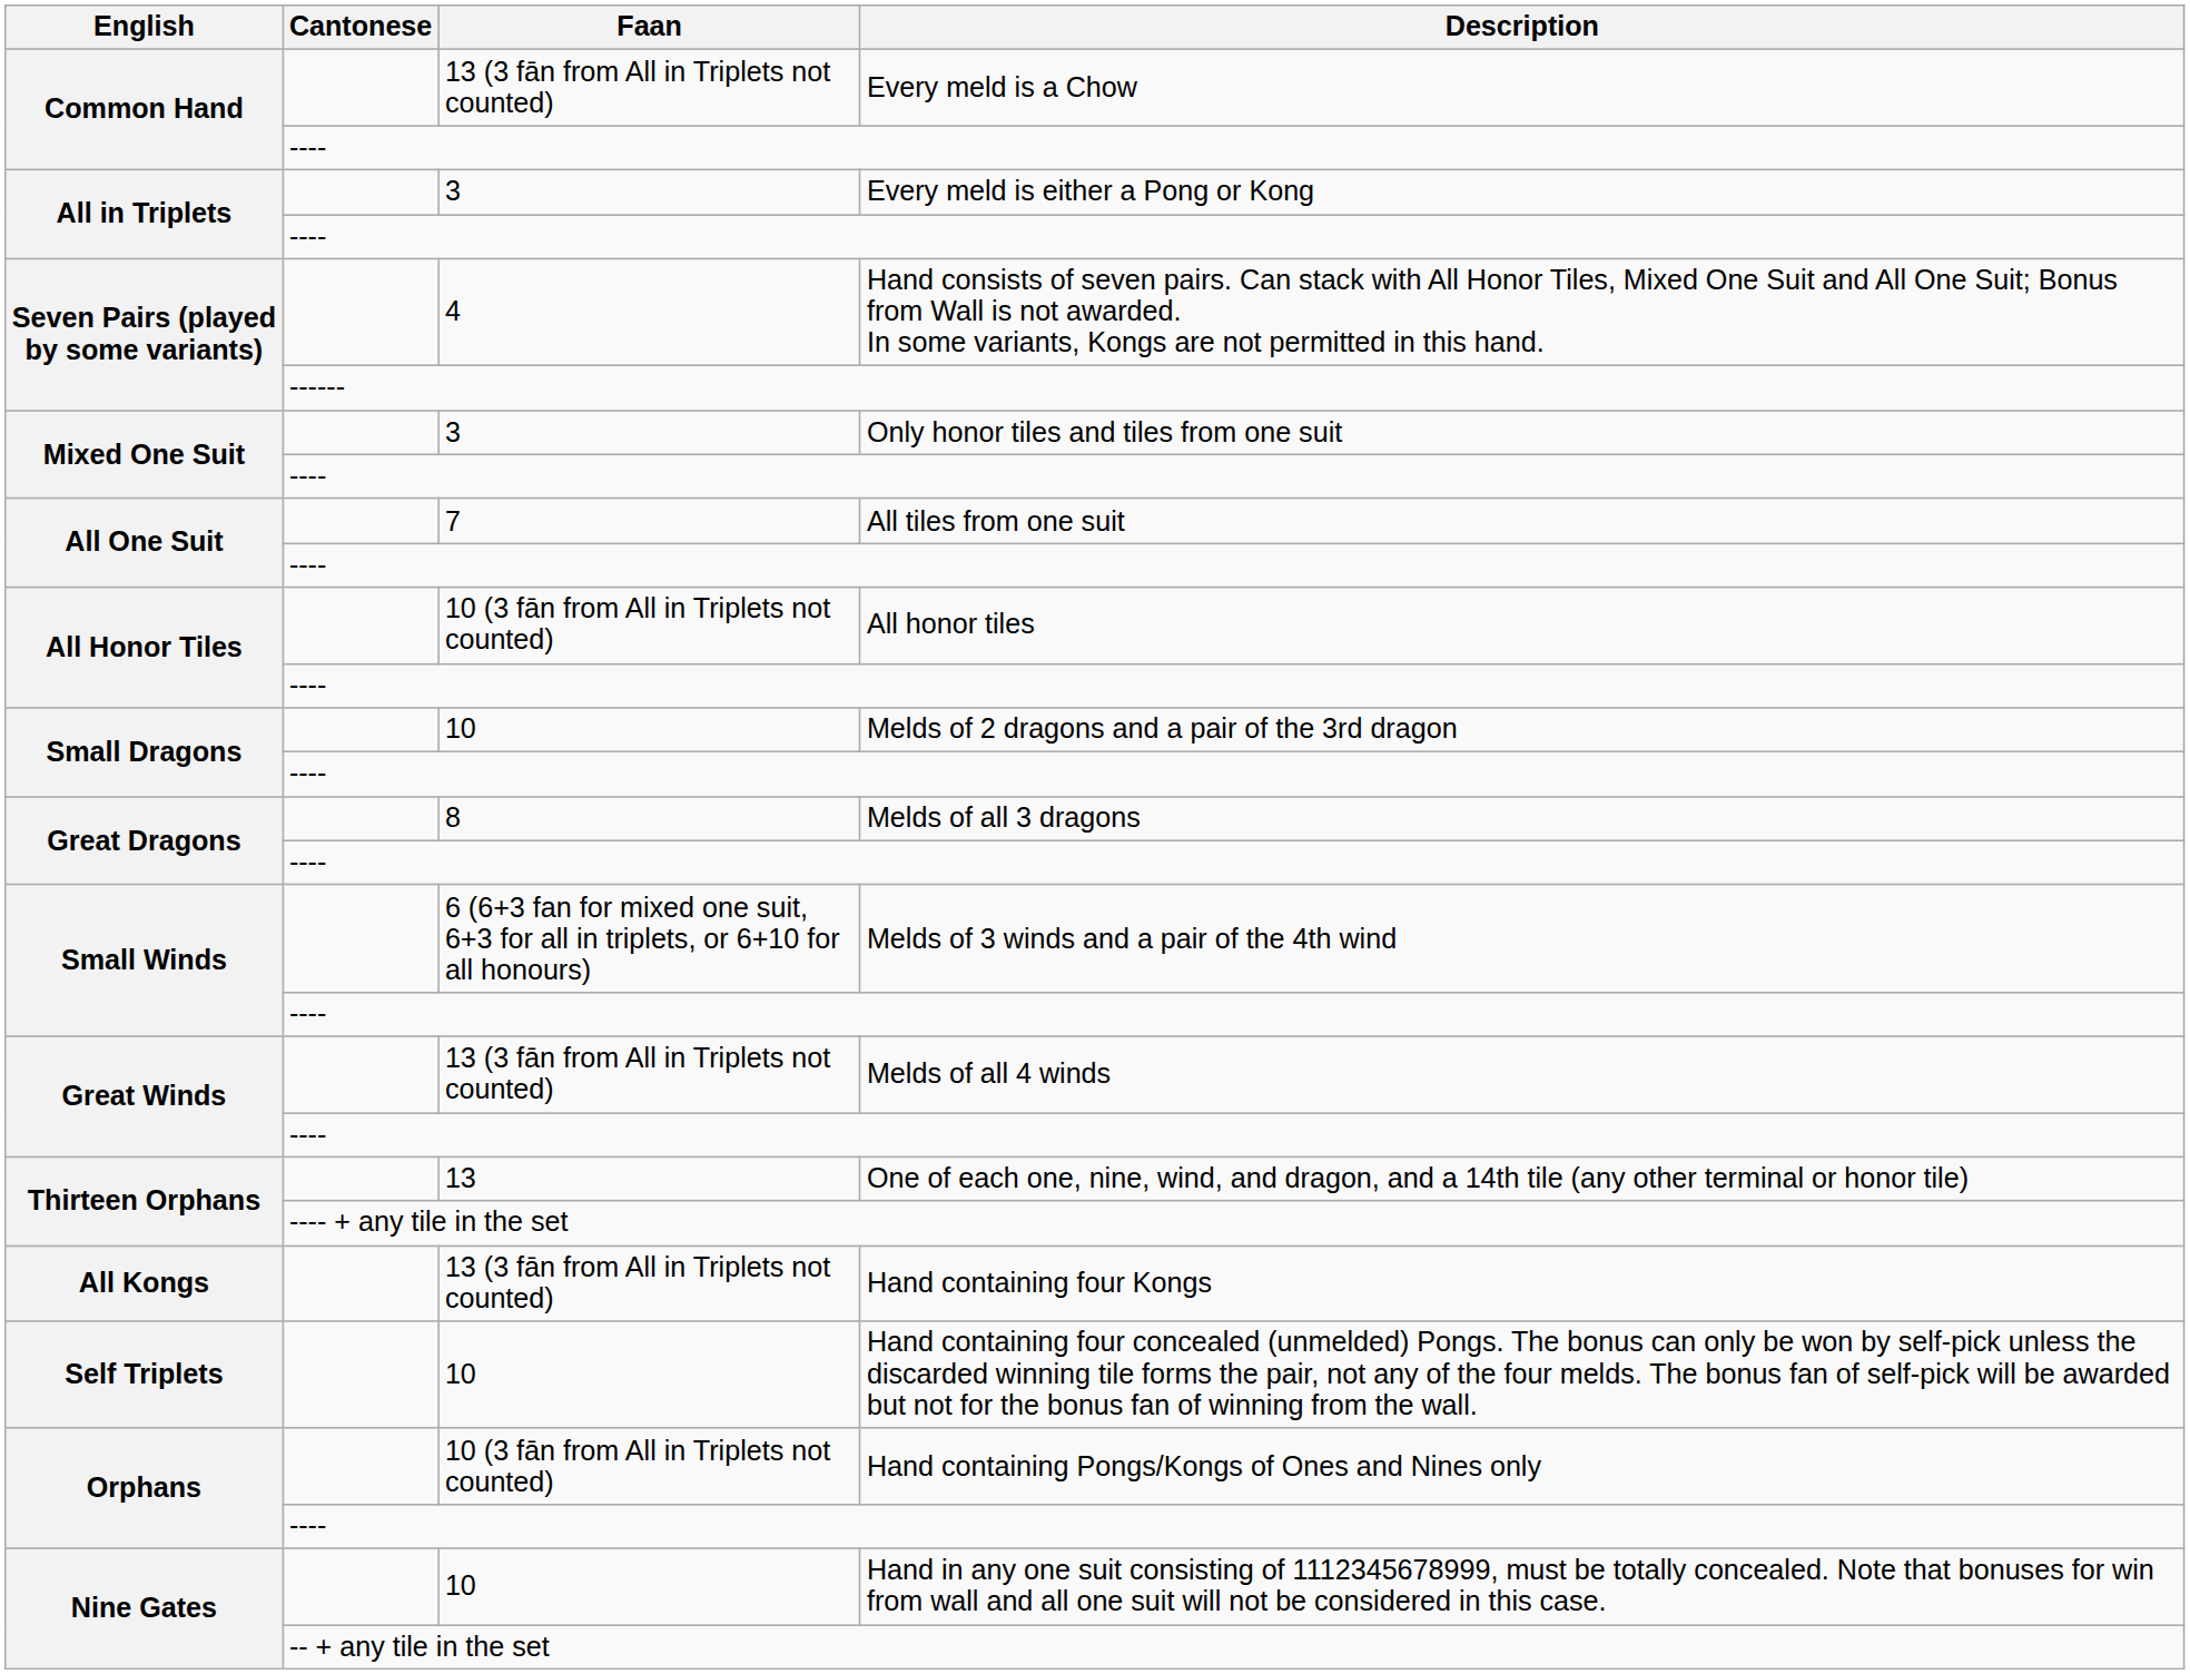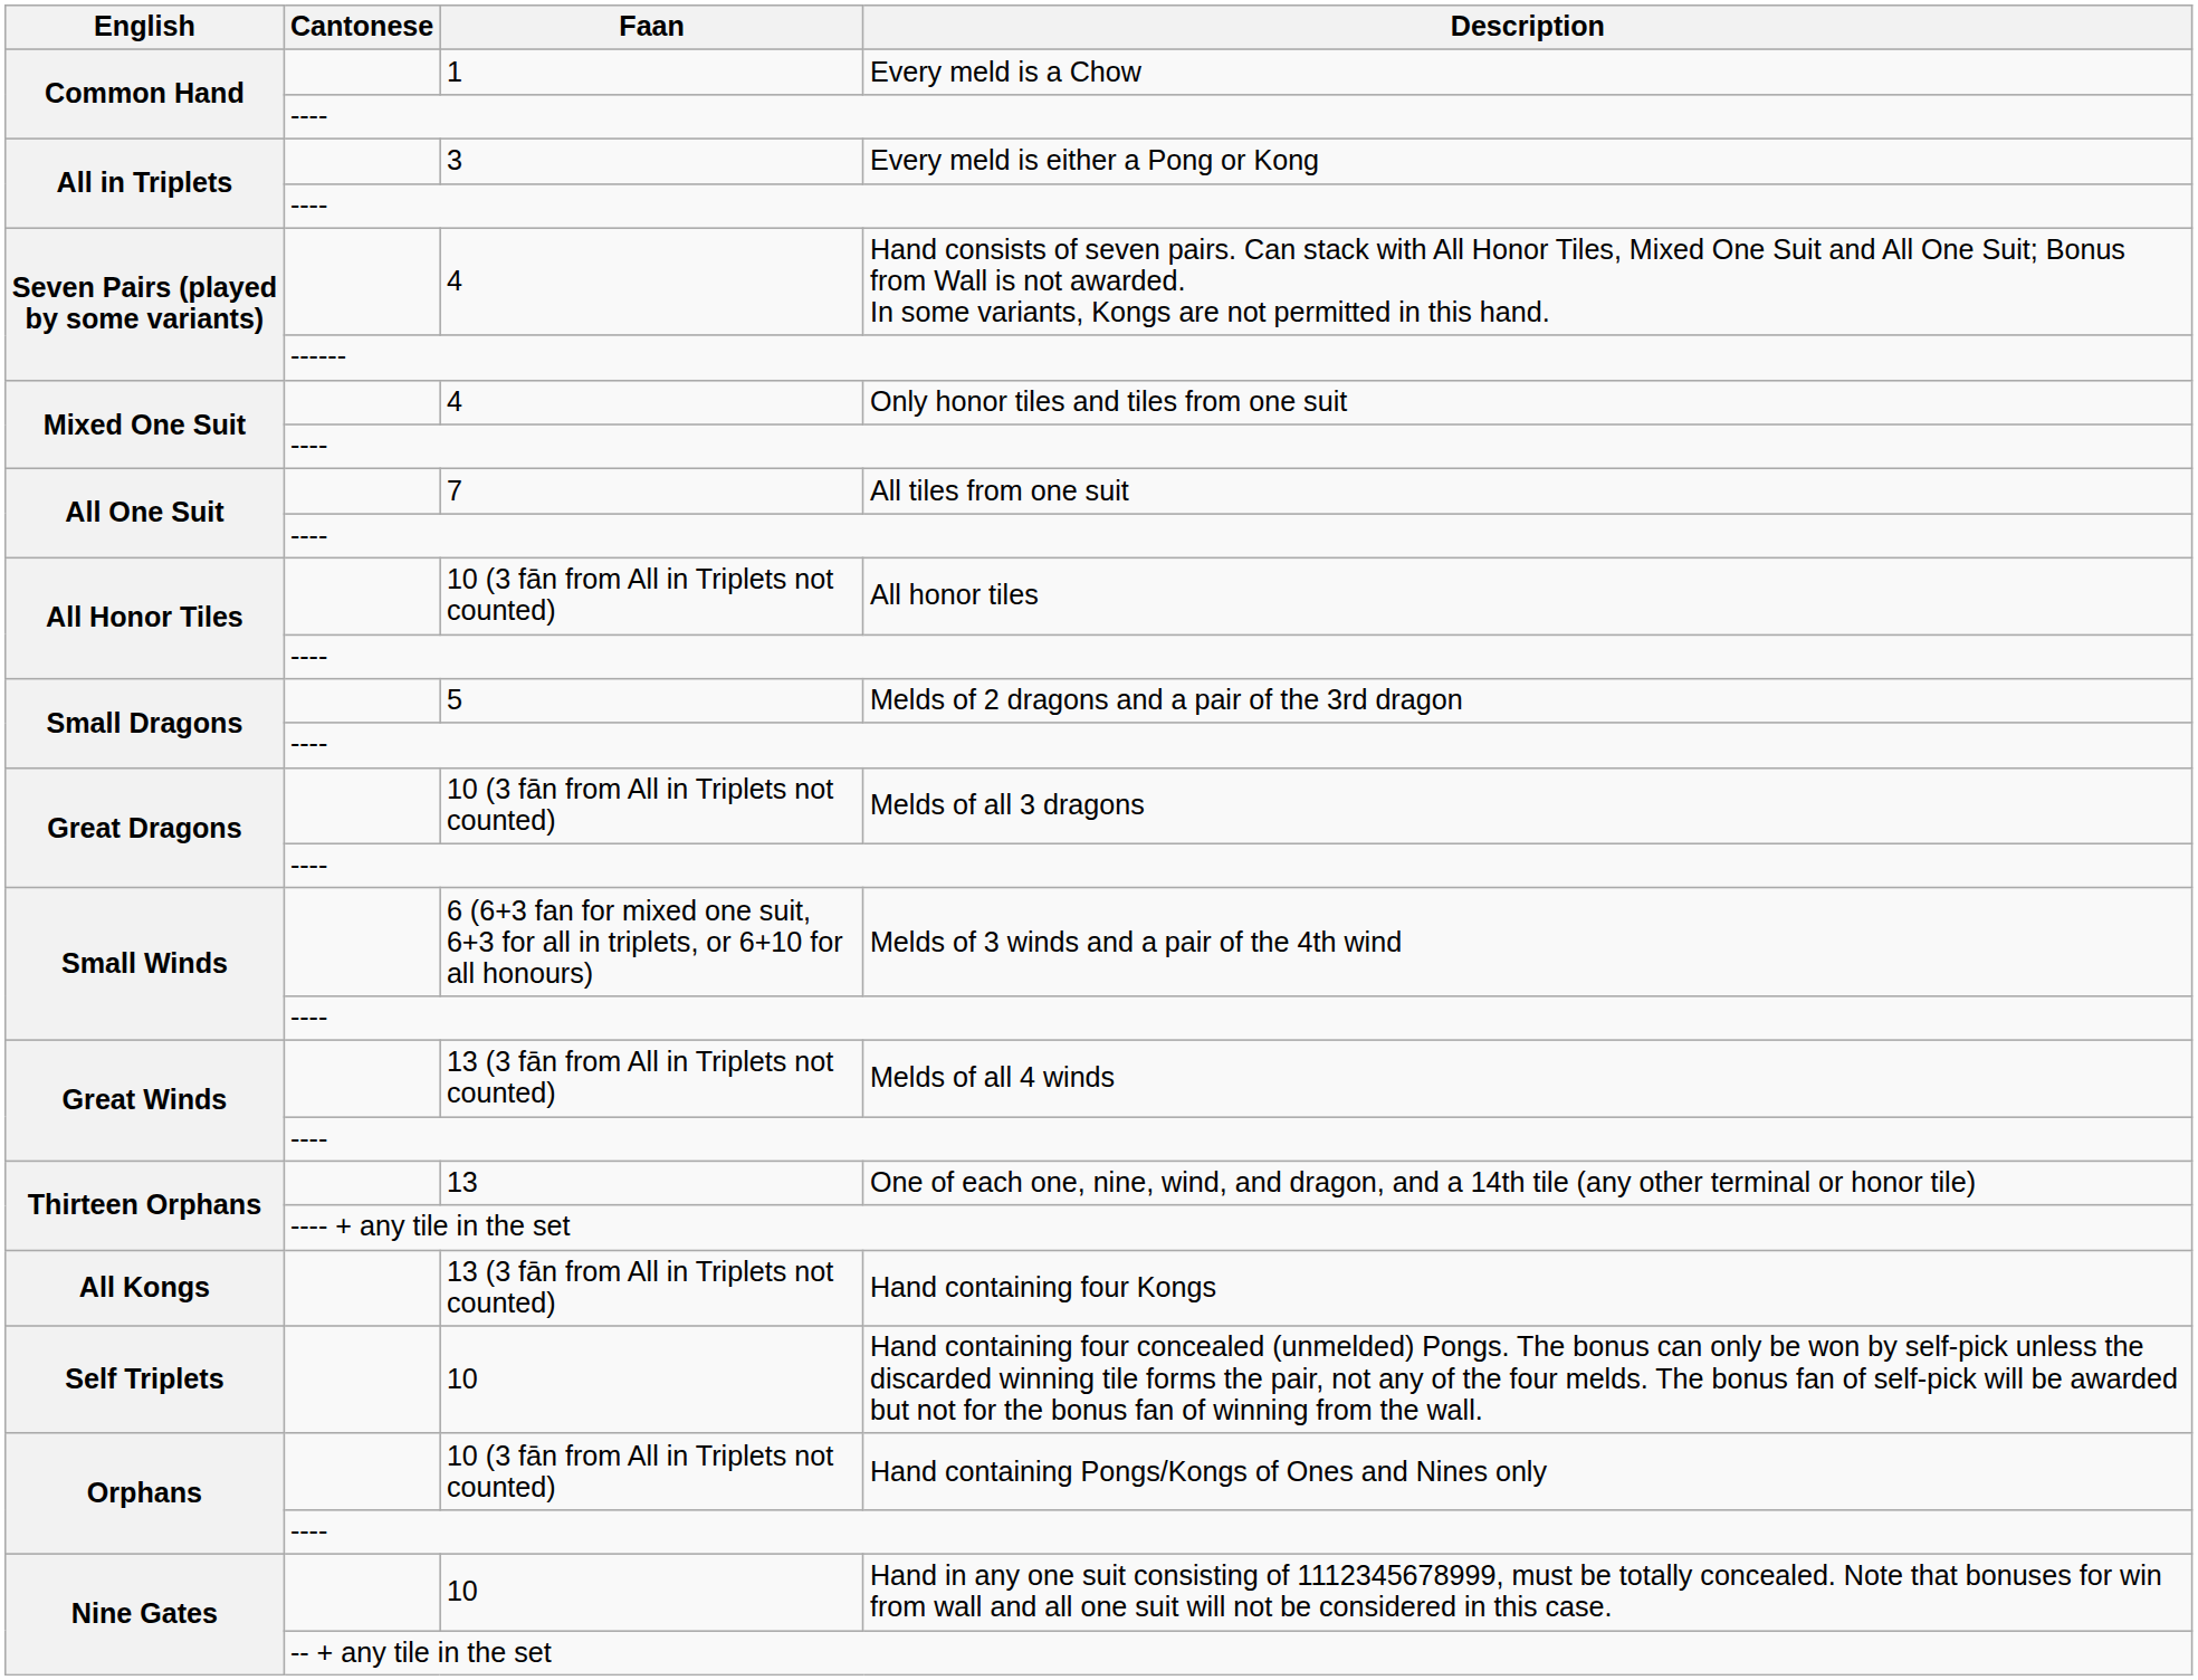Every meld is a Chow | Faan: 13 (3 fān from All in Triplets not counted) -> 1
Only honor tiles and tiles from one suit | Faan: 3 -> 4
Melds of 2 dragons and a pair of the 3rd dragon | Faan: 10 -> 5
Melds of all 3 dragons | Faan: 8 -> 10 (3 fān from All in Triplets not counted)
